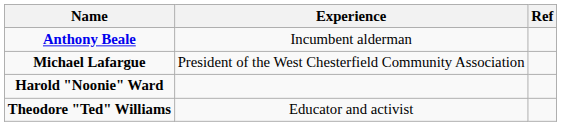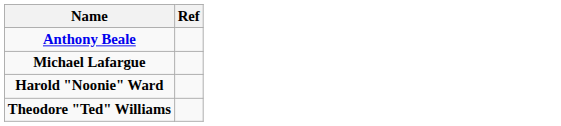- column: Experience | Incumbent alderman | President of the West Chesterfield Community Association | Educator and activist
